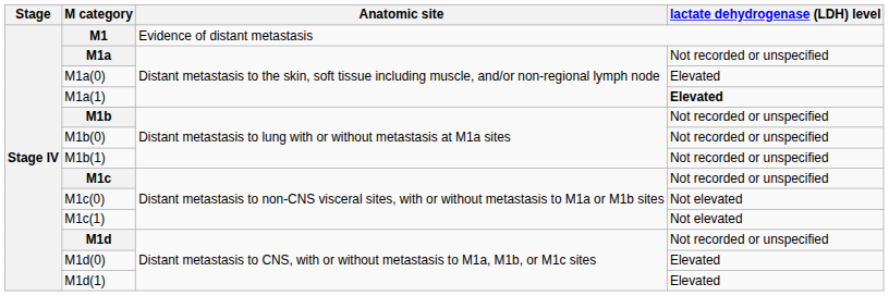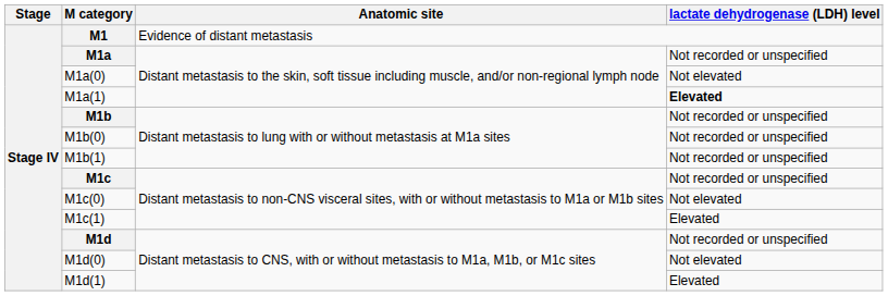M1a(0) | lactate dehydrogenase (LDH) level: Elevated -> Not elevated
M1c(1) | lactate dehydrogenase (LDH) level: Not elevated -> Elevated
M1d(0) | lactate dehydrogenase (LDH) level: Elevated -> Not elevated
